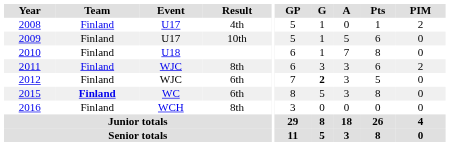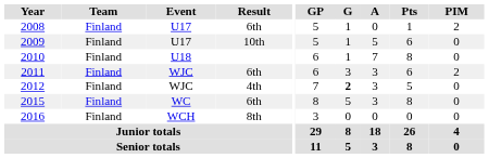2008 | Result: 4th -> 6th
2011 | Result: 8th -> 6th
2012 | Result: 6th -> 4th
2015 | Team: bold -> normal
